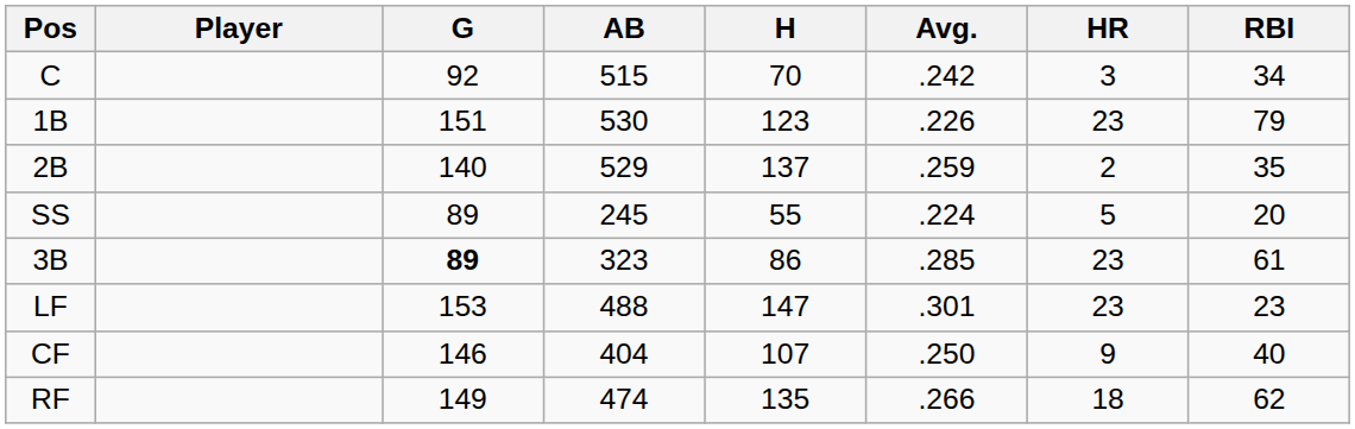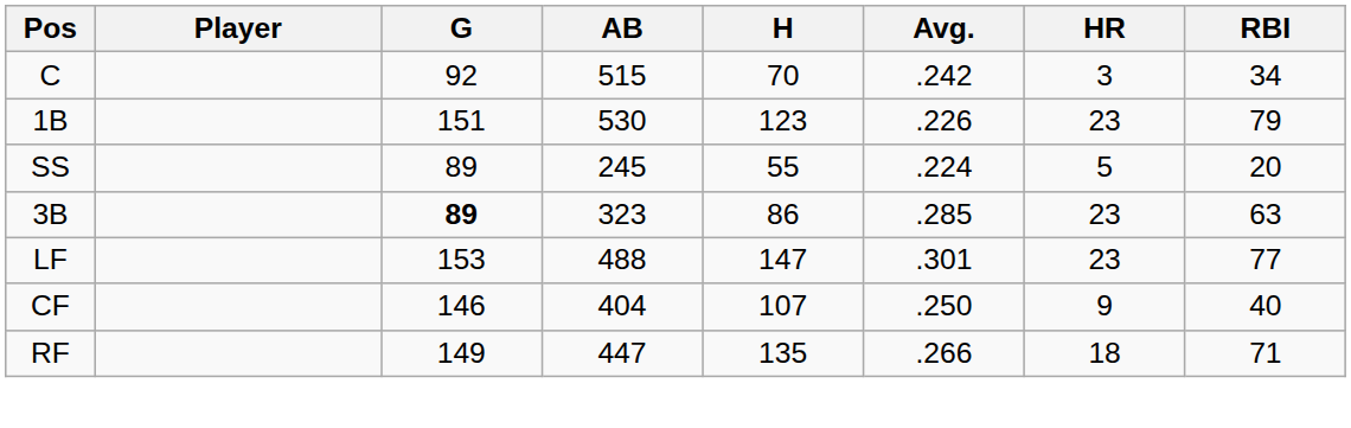- row: 2B | 140 | 529 | 137 | .259 | 2 | 35
3B | RBI: 61 -> 63
LF | RBI: 23 -> 77
RF | AB: 474 -> 447
RF | RBI: 62 -> 71
